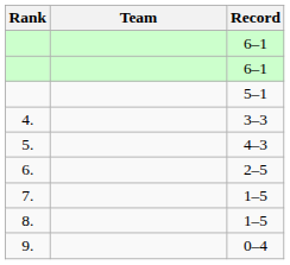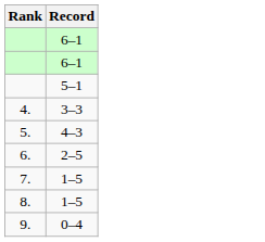- column: Team
